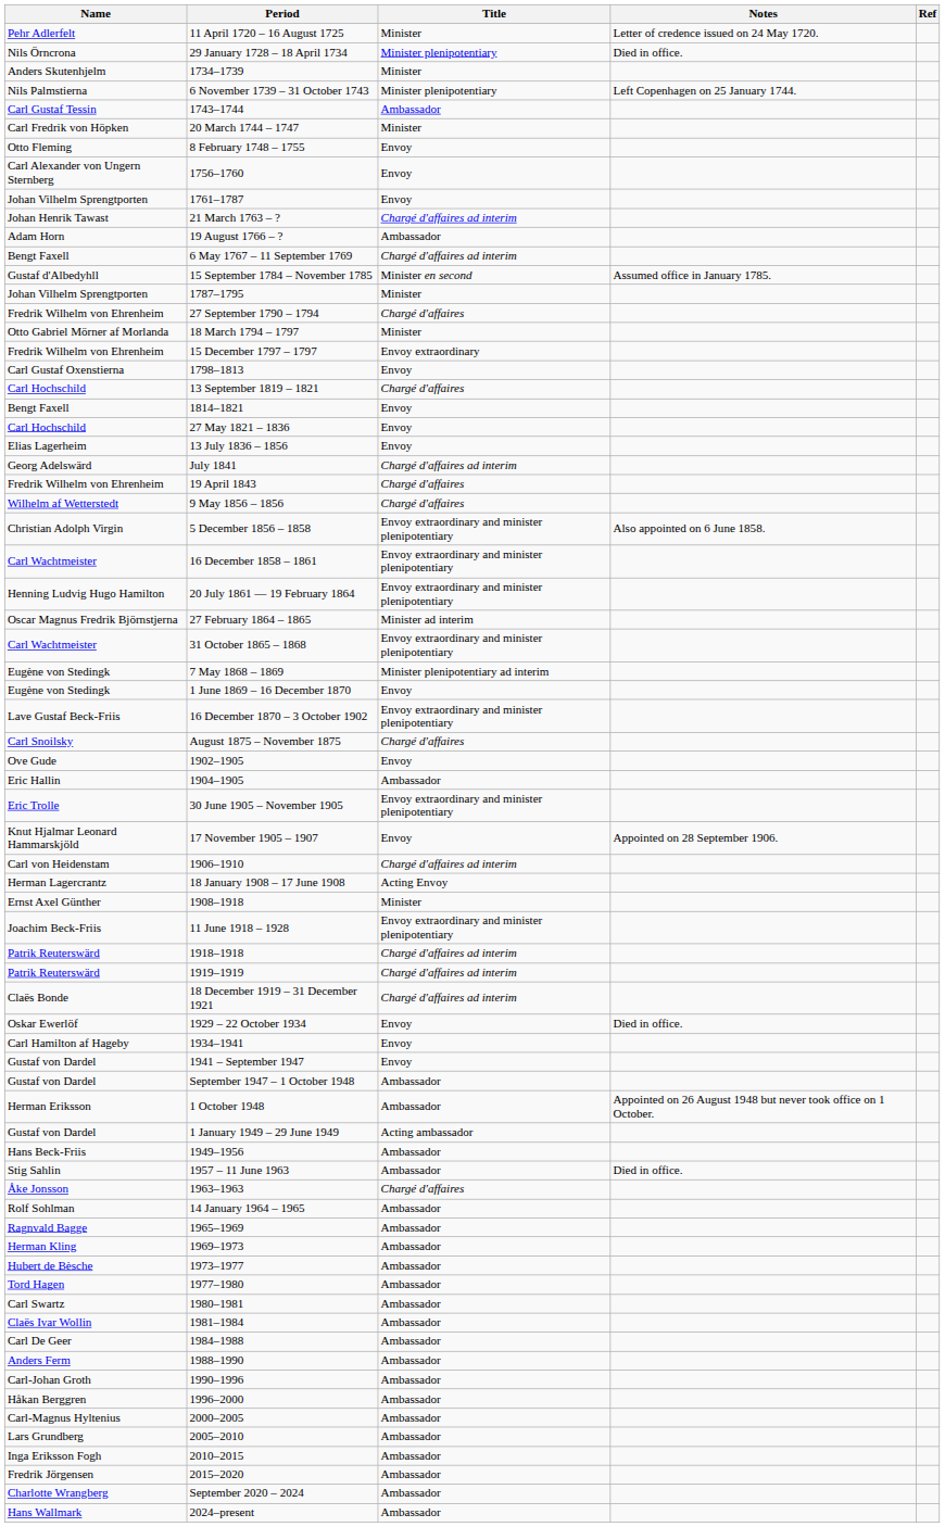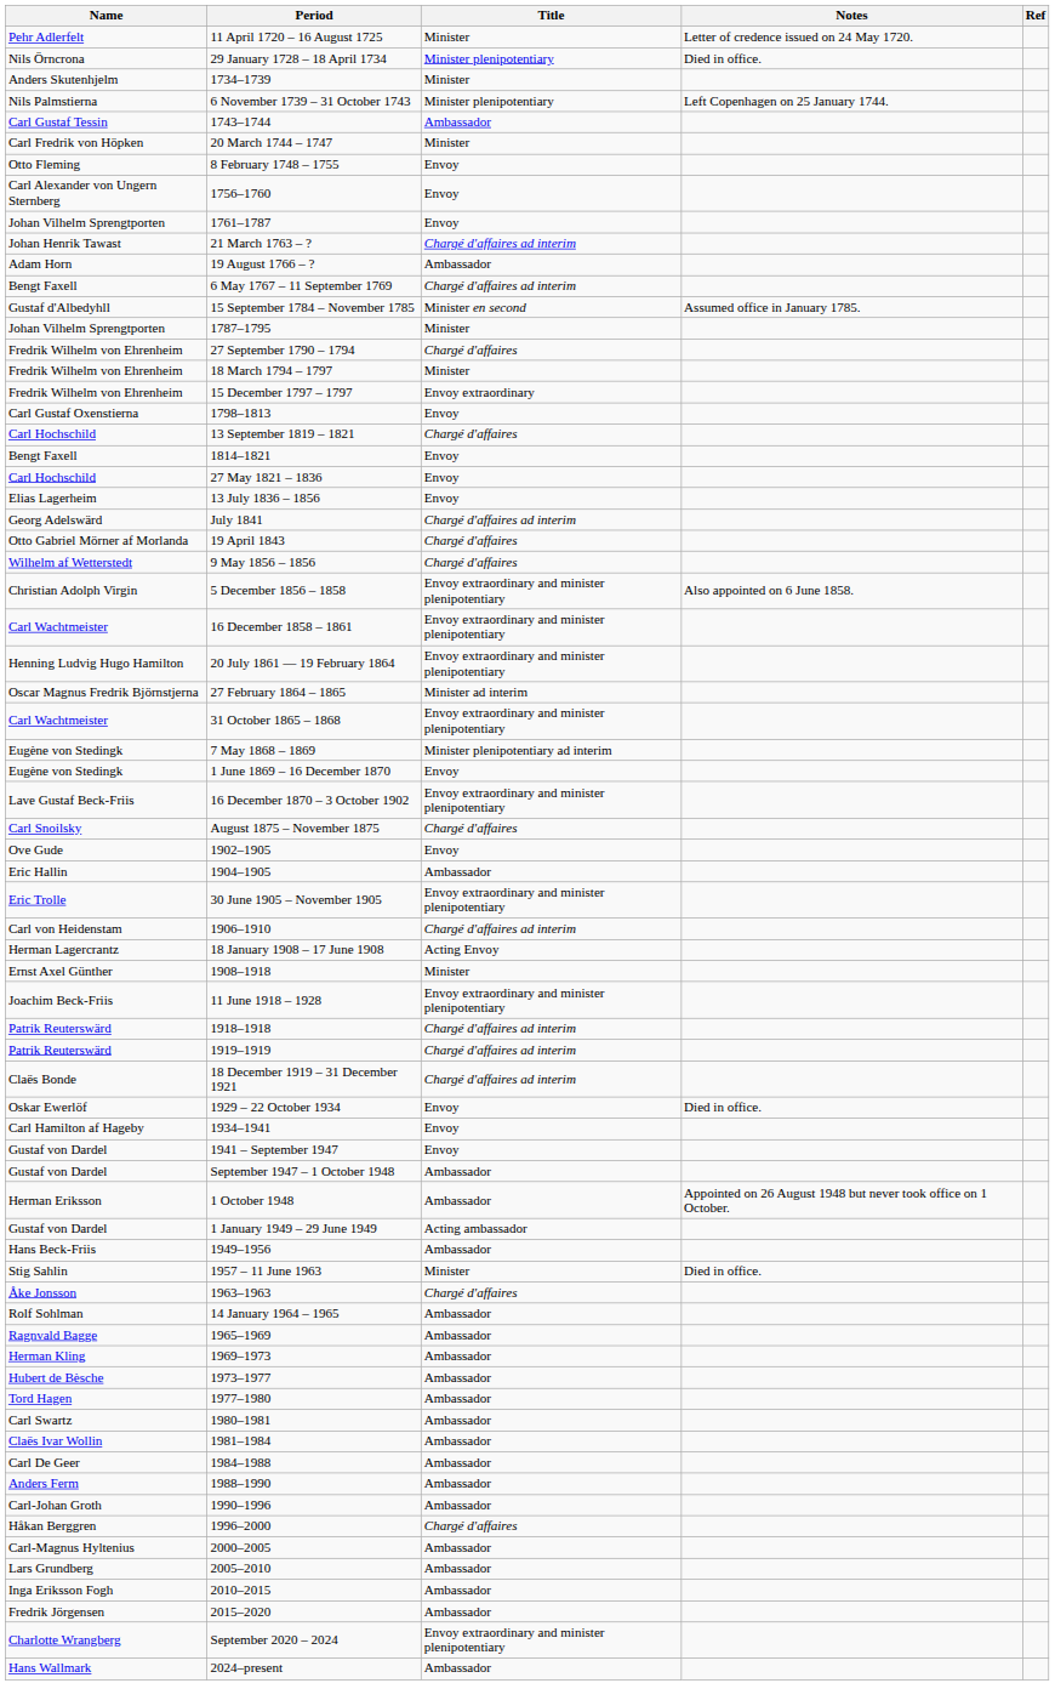18 March 1794 – 1797 | Name: Otto Gabriel Mörner af Morlanda -> Fredrik Wilhelm von Ehrenheim
19 April 1843 | Name: Fredrik Wilhelm von Ehrenheim -> Otto Gabriel Mörner af Morlanda
- row: Knut Hjalmar Leonard Hammarskjöld | 17 November 1905 – 1907 | Envoy | Appointed on 28 September 1906.
1957 – 11 June 1963 | Title: Ambassador -> Minister
1996–2000 | Title: Ambassador -> Chargé d'affaires
September 2020 – 2024 | Title: Ambassador -> Envoy extraordinary and minister plenipotentiary
